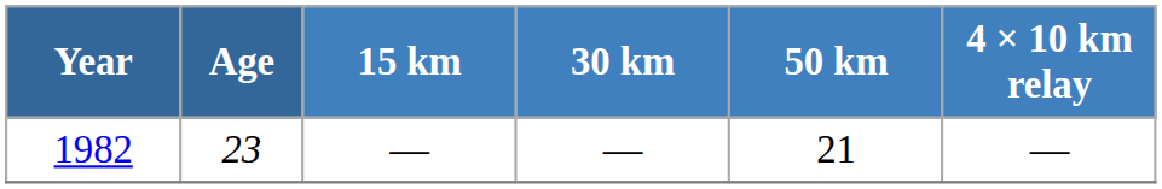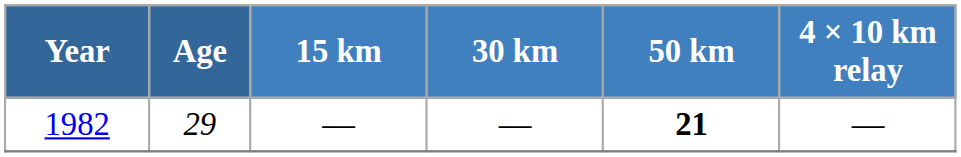1982 | Age: 23 -> 29
1982 | 50 km: normal -> bold
